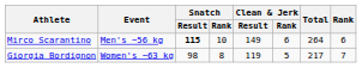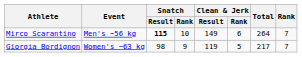Mirco Scarantino | Rank: 6 -> 7
Giorgia Bordignon | Snatch / Rank: 8 -> 9
